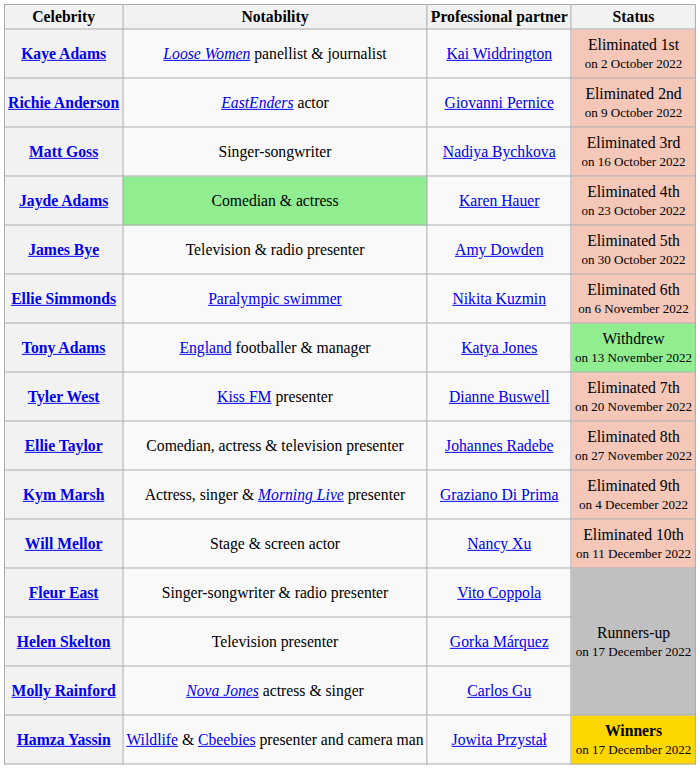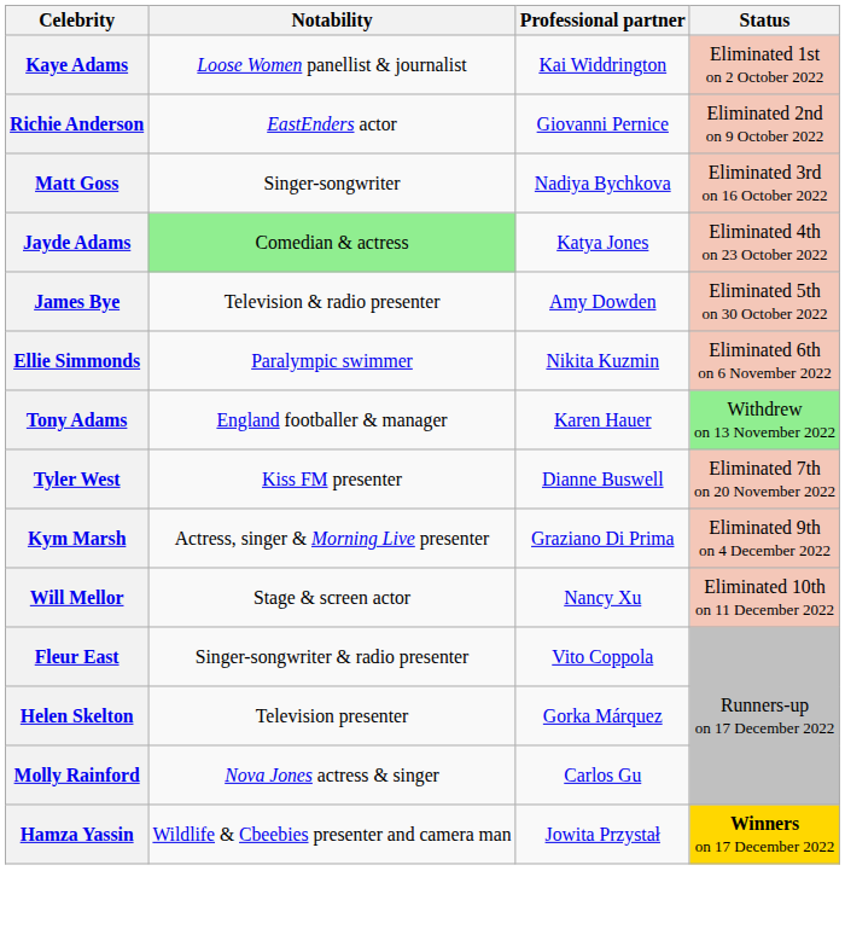Jayde Adams | Professional partner: Karen Hauer -> Katya Jones
Tony Adams | Professional partner: Katya Jones -> Karen Hauer
- row: Ellie Taylor | Comedian, actress & television presenter | Johannes Radebe | Eliminated 8th on 27 November 2022
